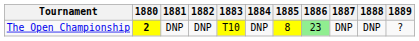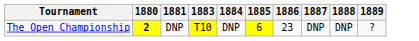- column: 1882 | DNP
The Open Championship | 1885: 8 -> 6
The Open Championship | 1886: lightgreen background -> no background
